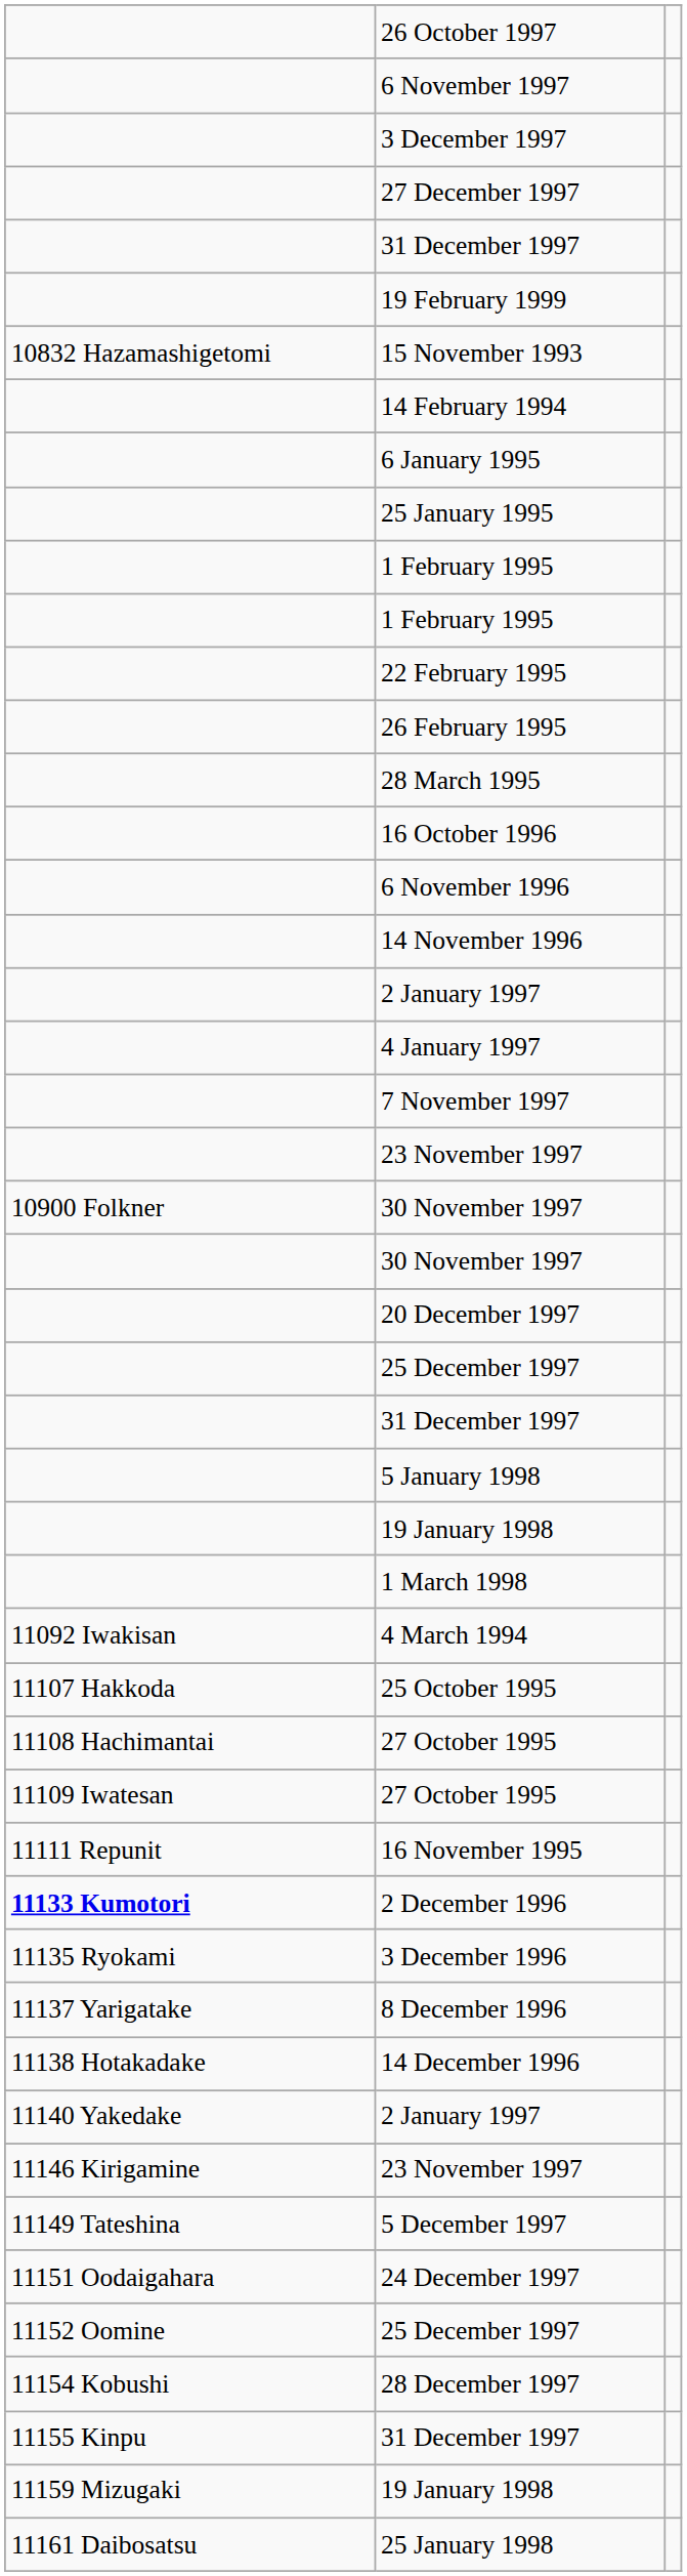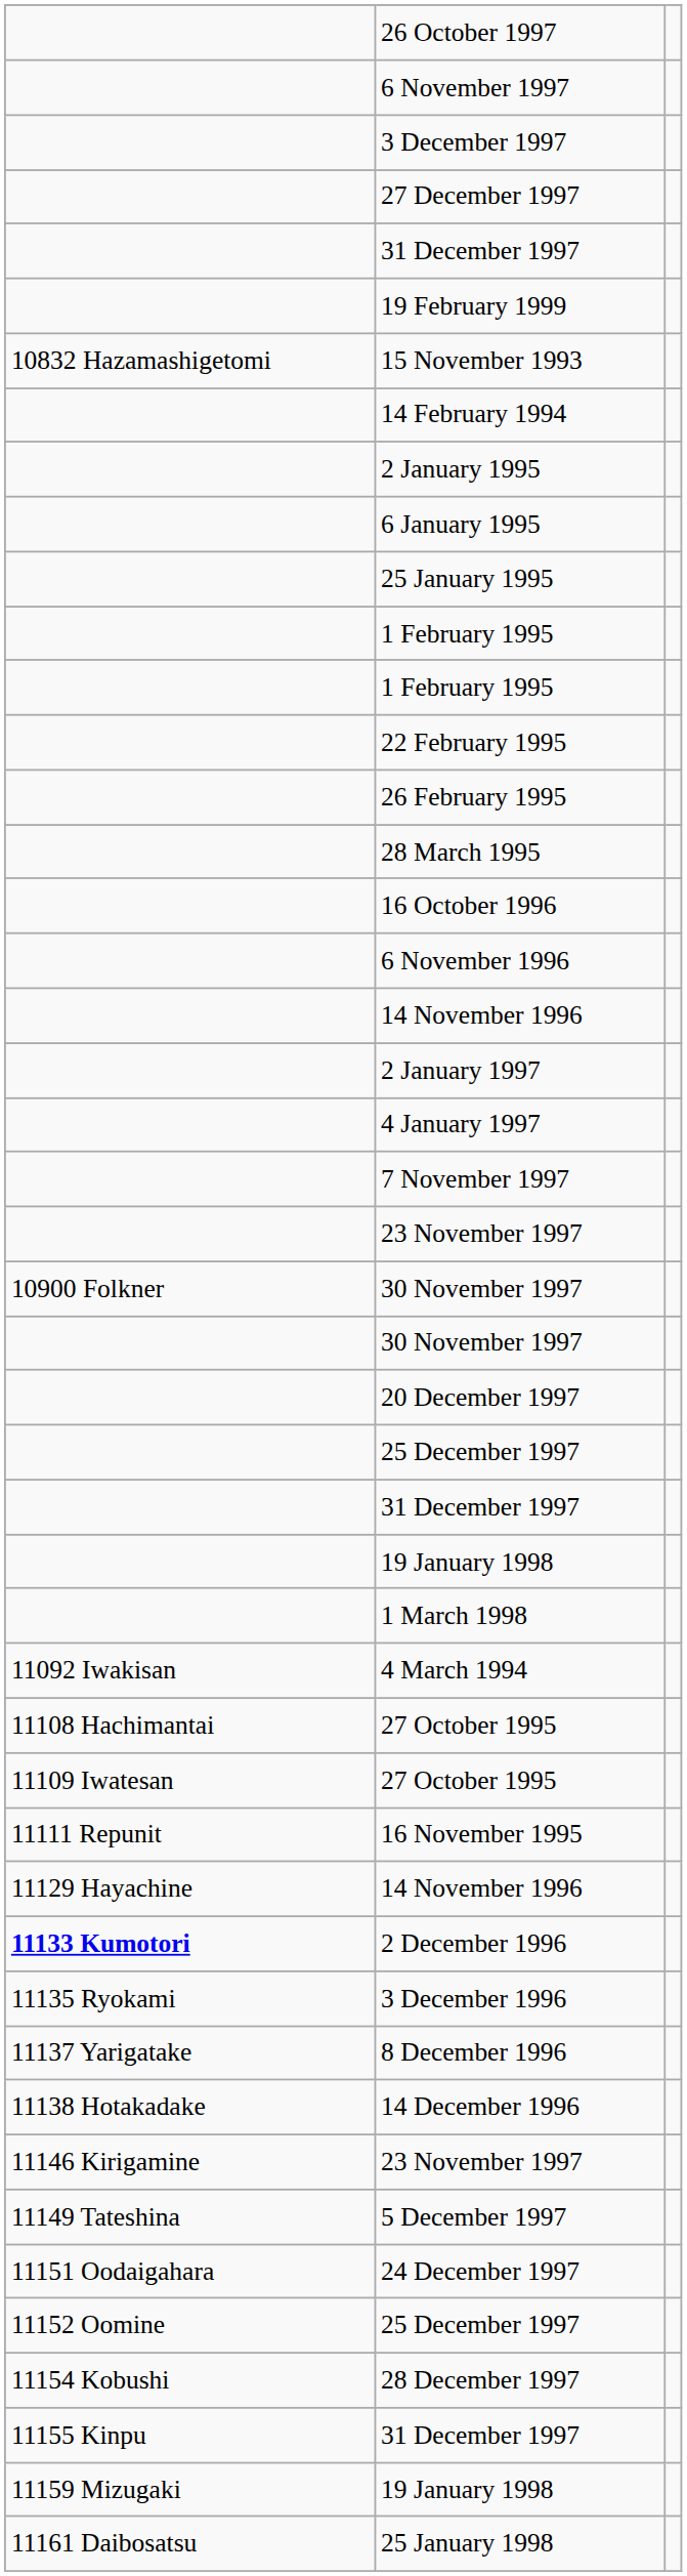+ row: 2 January 1995
- row: 5 January 1998
- row: 11107 Hakkoda | 25 October 1995
+ row: 11129 Hayachine | 14 November 1996
- row: 11140 Yakedake | 2 January 1997
